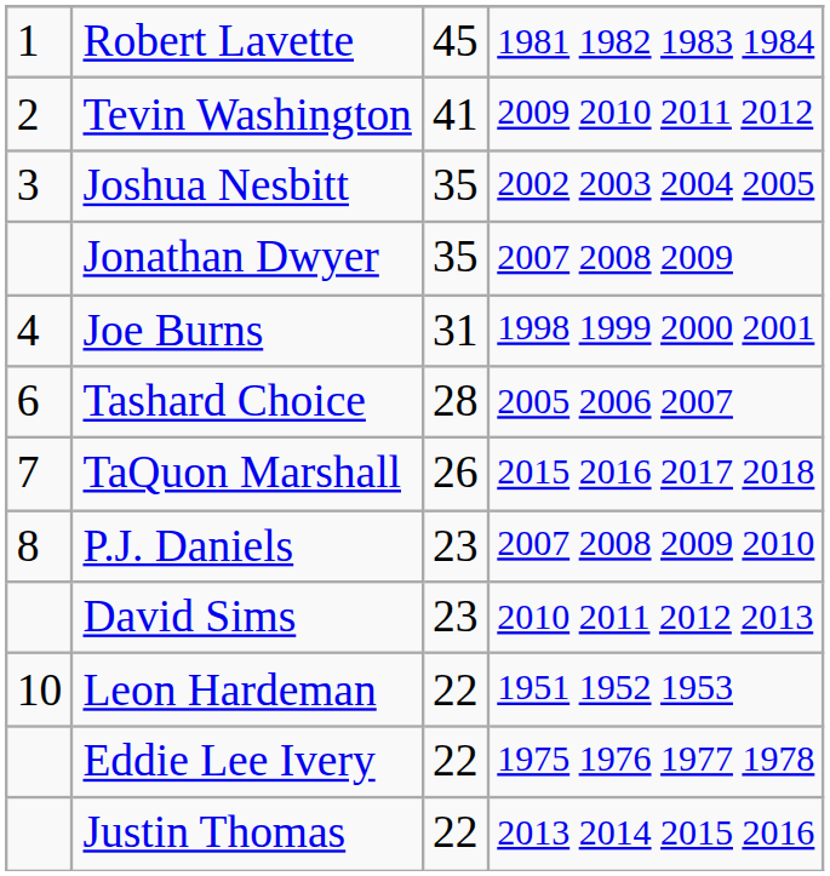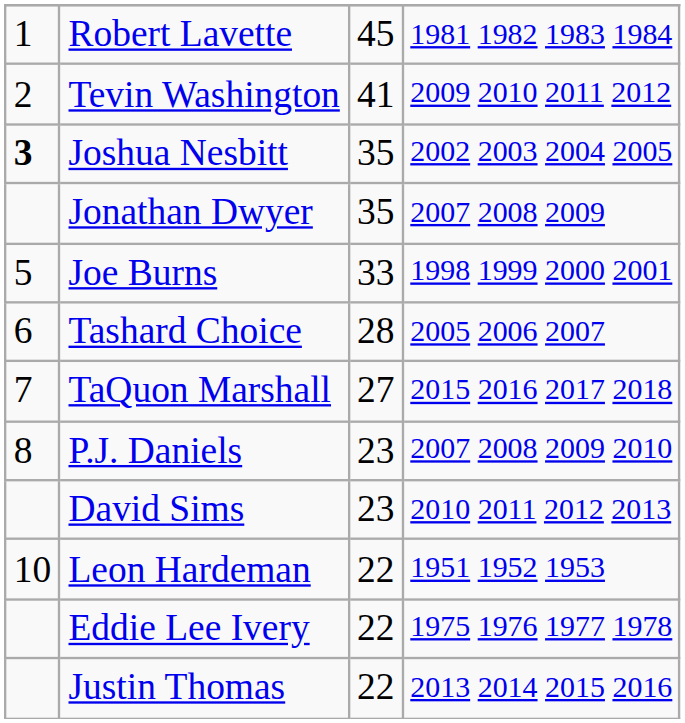Joshua Nesbitt | column 1: normal -> bold
Joe Burns | column 1: 4 -> 5
Joe Burns | column 3: 31 -> 33
TaQuon Marshall | column 3: 26 -> 27
